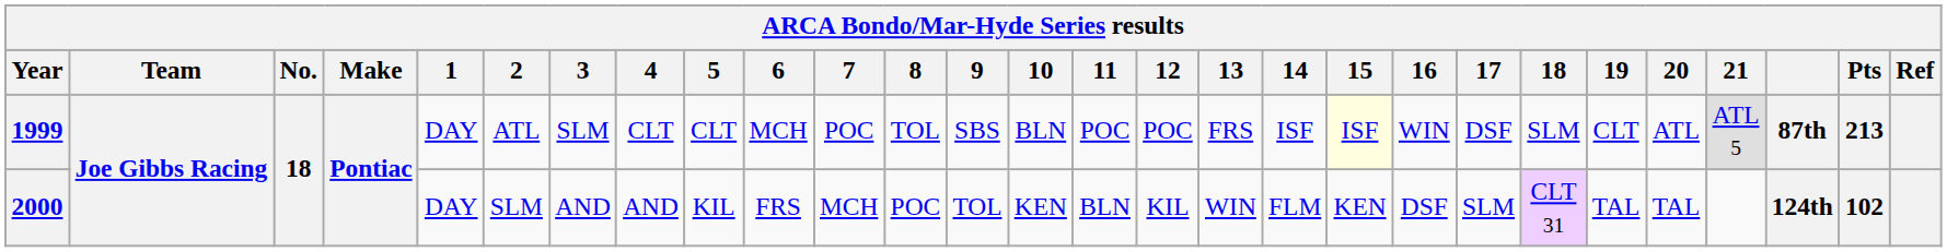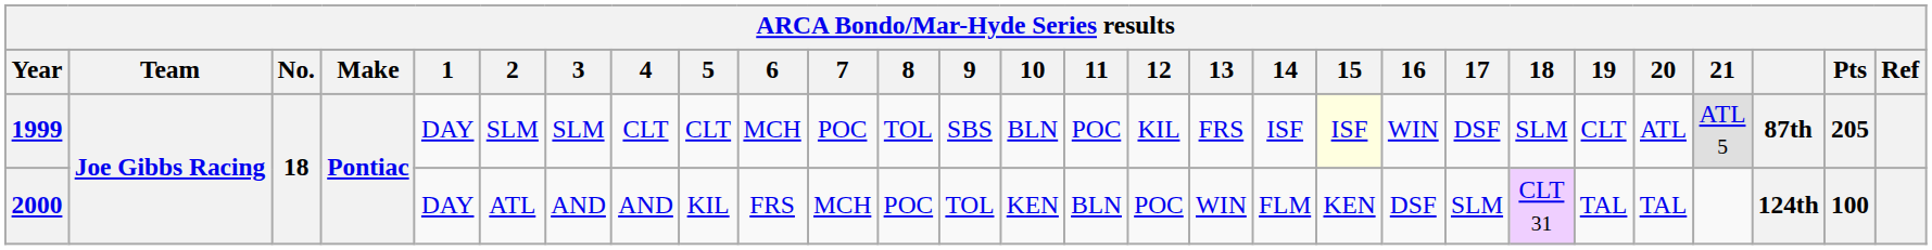1999 | 2: ATL -> SLM
1999 | 12: POC -> KIL
1999 | Pts: 213 -> 205
2000 | 2: SLM -> ATL
2000 | 12: KIL -> POC
2000 | Pts: 102 -> 100
